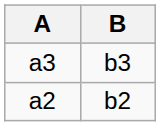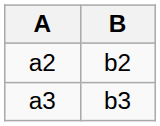rows swapped: a2 <-> a3
